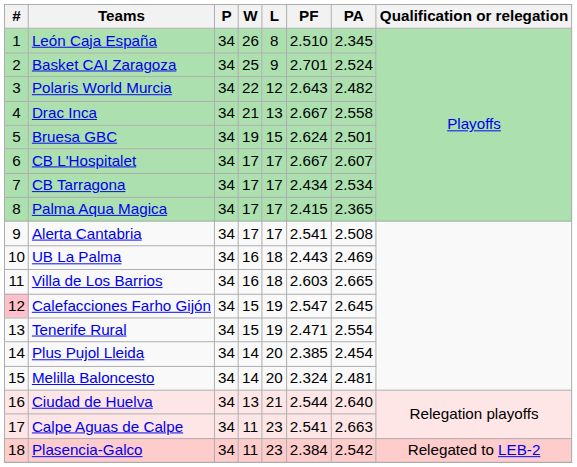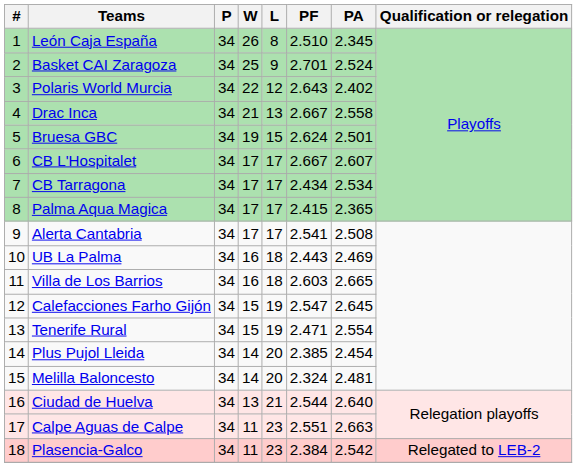Polaris World Murcia | PA: 2.482 -> 2.402
Calefacciones Farho Gijón | #: pink background -> no background
Calpe Aguas de Calpe | PF: 2.541 -> 2.551
